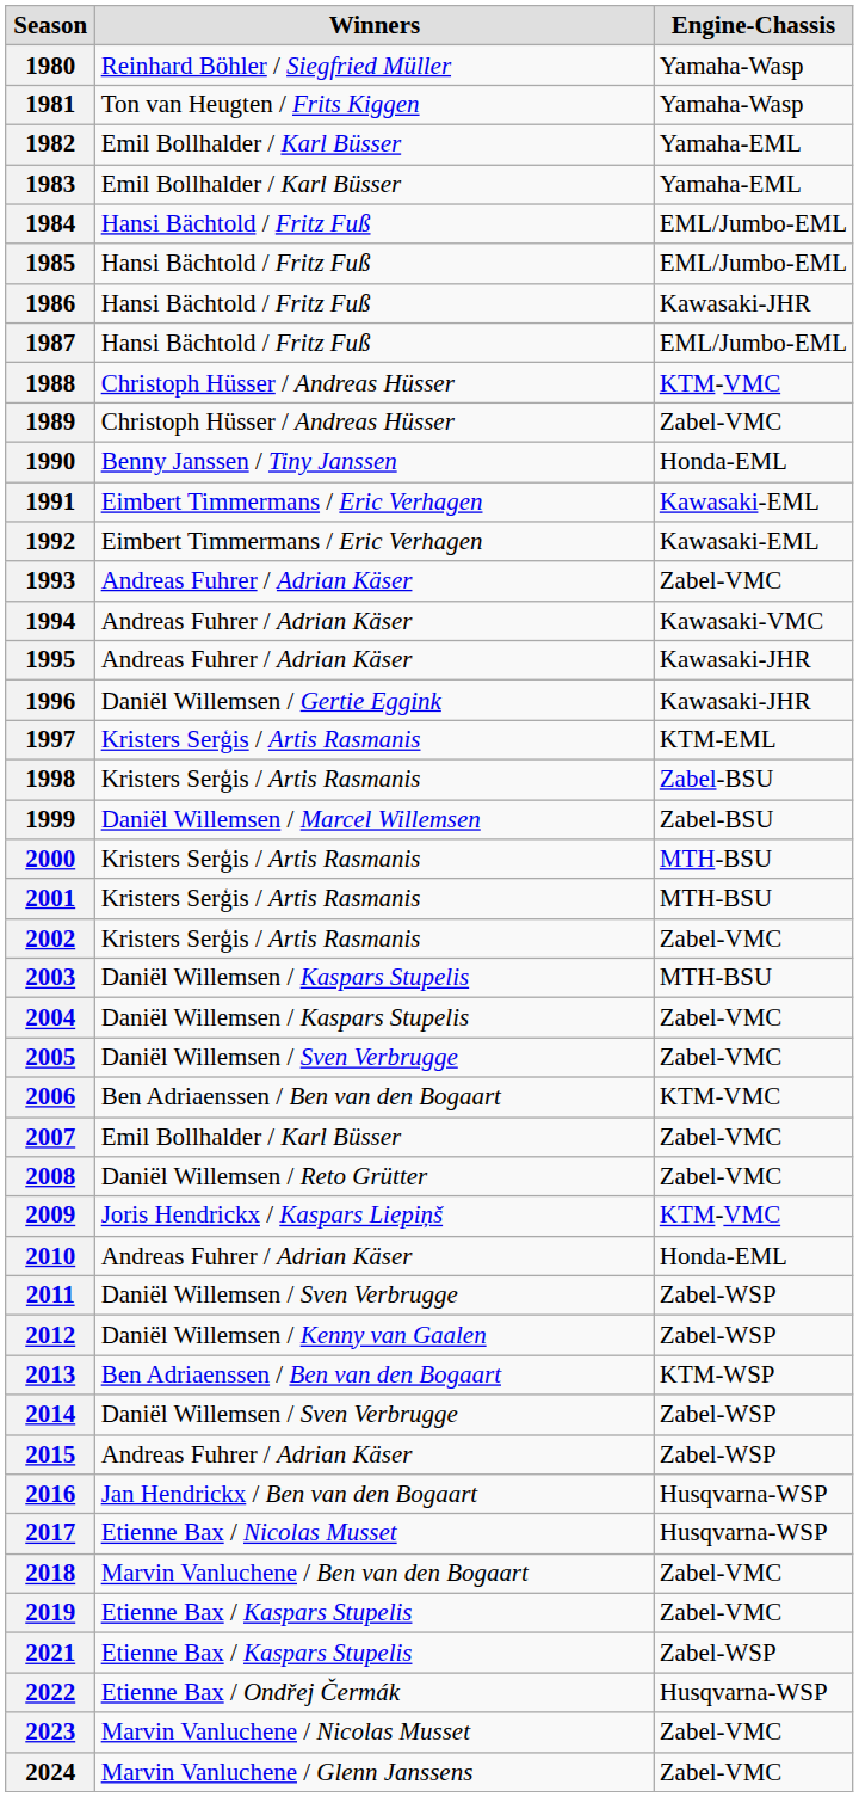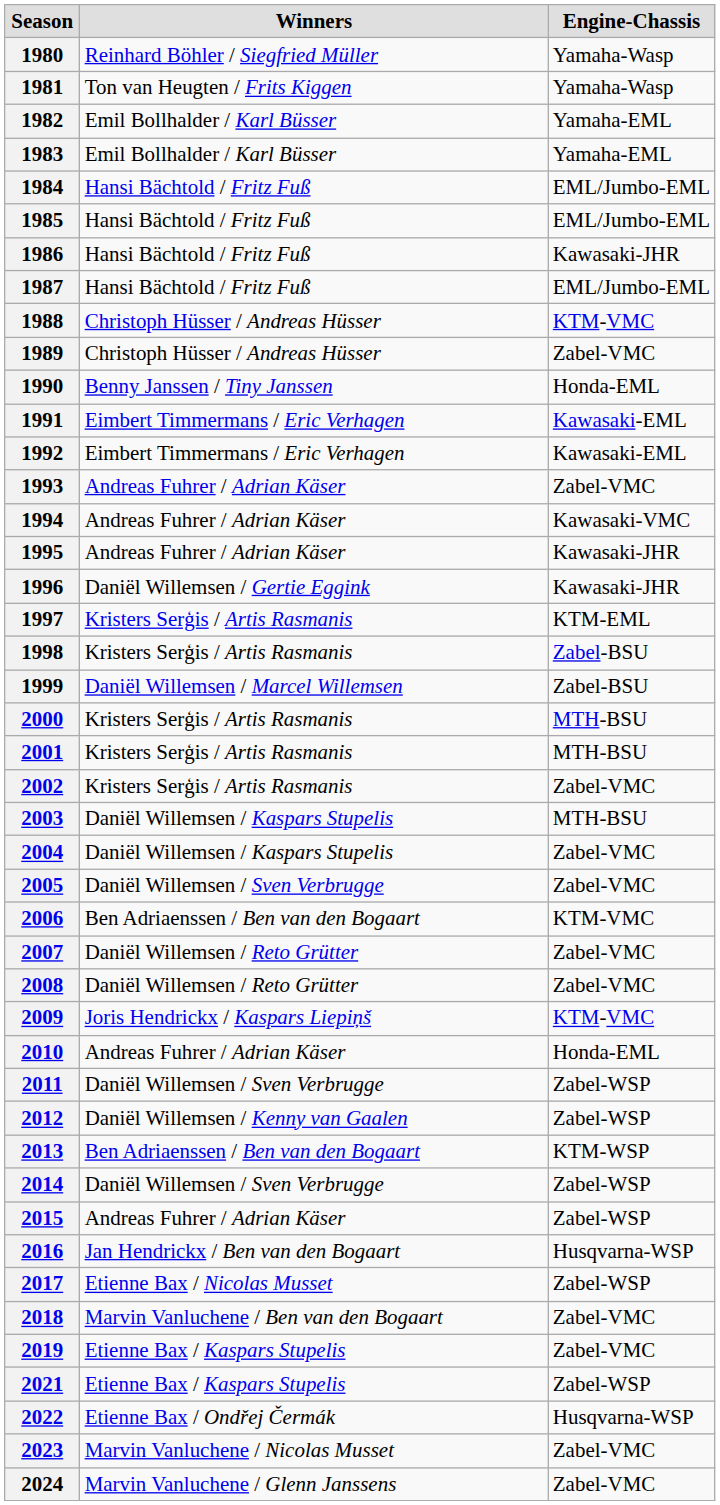2007 | Winners: Emil Bollhalder / Karl Büsser -> Daniël Willemsen / Reto Grütter
2017 | Engine-Chassis: Husqvarna-WSP -> Zabel-WSP
